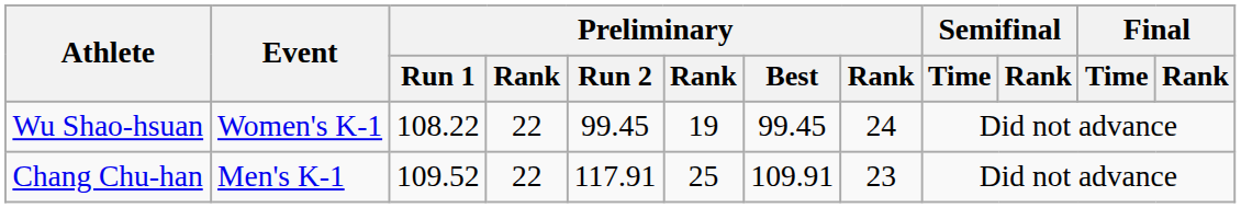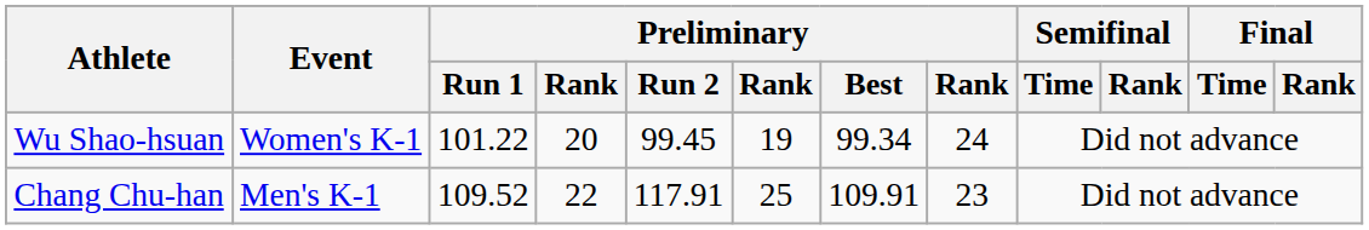Wu Shao-hsuan | Preliminary / Run 1: 108.22 -> 101.22
Wu Shao-hsuan | column 4: 22 -> 20
Wu Shao-hsuan | Preliminary / Best: 99.45 -> 99.34
